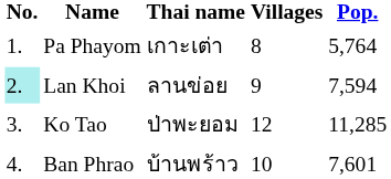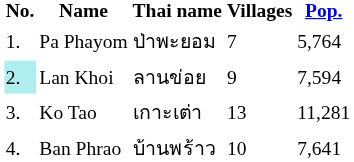Pa Phayom | Thai name: เกาะเต่า -> ป่าพะยอม
Pa Phayom | Villages: 8 -> 7
Ko Tao | Thai name: ป่าพะยอม -> เกาะเต่า
Ko Tao | Villages: 12 -> 13
Ko Tao | Pop.: 11,285 -> 11,281
Ban Phrao | Pop.: 7,601 -> 7,641
